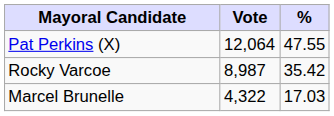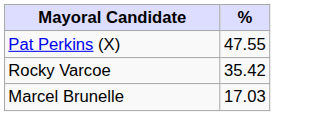- column: Vote | 12,064 | 8,987 | 4,322
